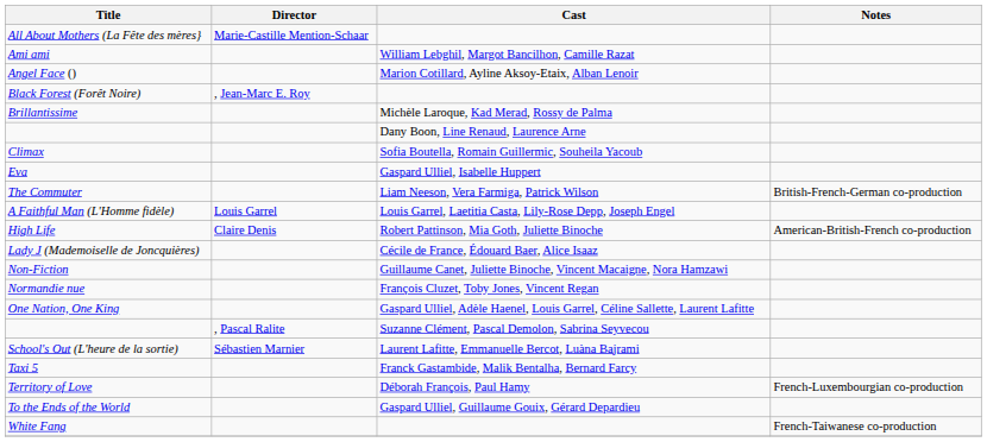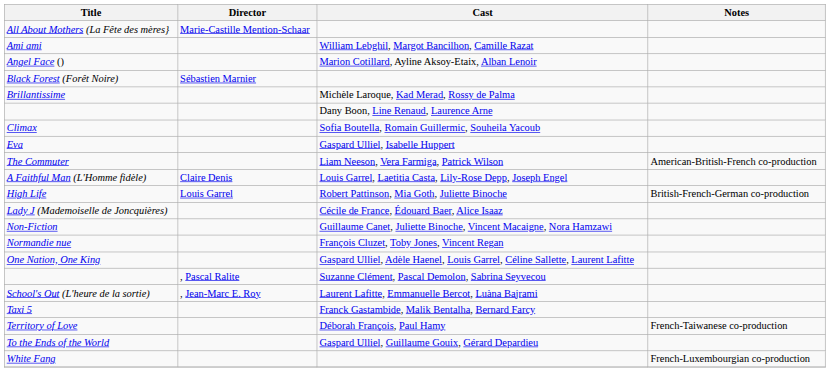Black Forest (Forêt Noire) | Director: , Jean-Marc E. Roy -> Sébastien Marnier
The Commuter | Notes: British-French-German co-production -> American-British-French co-production
A Faithful Man (L'Homme fidèle) | Director: Louis Garrel -> Claire Denis
High Life | Director: Claire Denis -> Louis Garrel
High Life | Notes: American-British-French co-production -> British-French-German co-production
School's Out (L'heure de la sortie) | Director: Sébastien Marnier -> , Jean-Marc E. Roy
Territory of Love | Notes: French-Luxembourgian co-production -> French-Taiwanese co-production
White Fang | Notes: French-Taiwanese co-production -> French-Luxembourgian co-production
